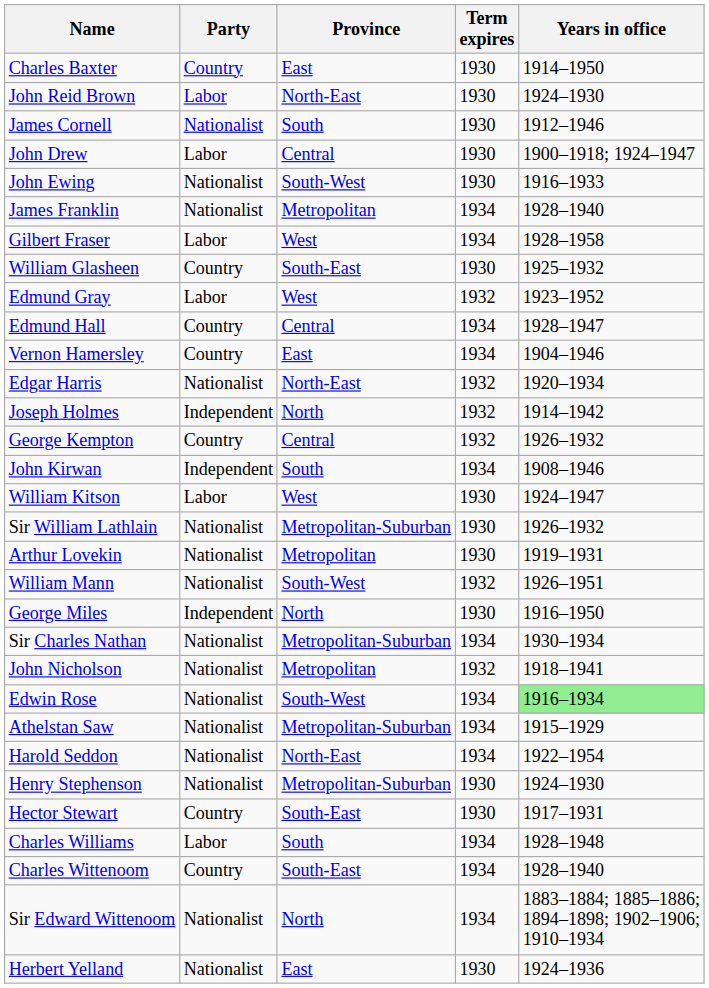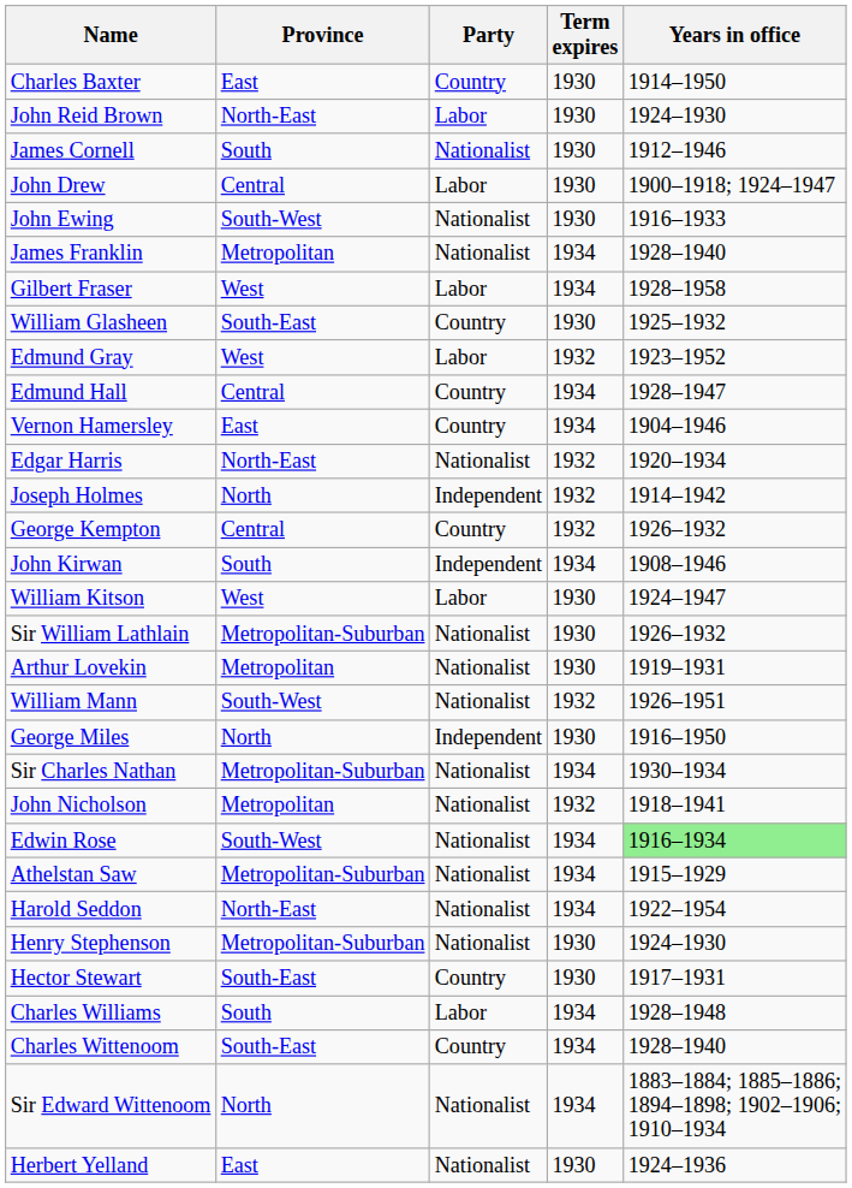columns swapped: Party <-> Province
